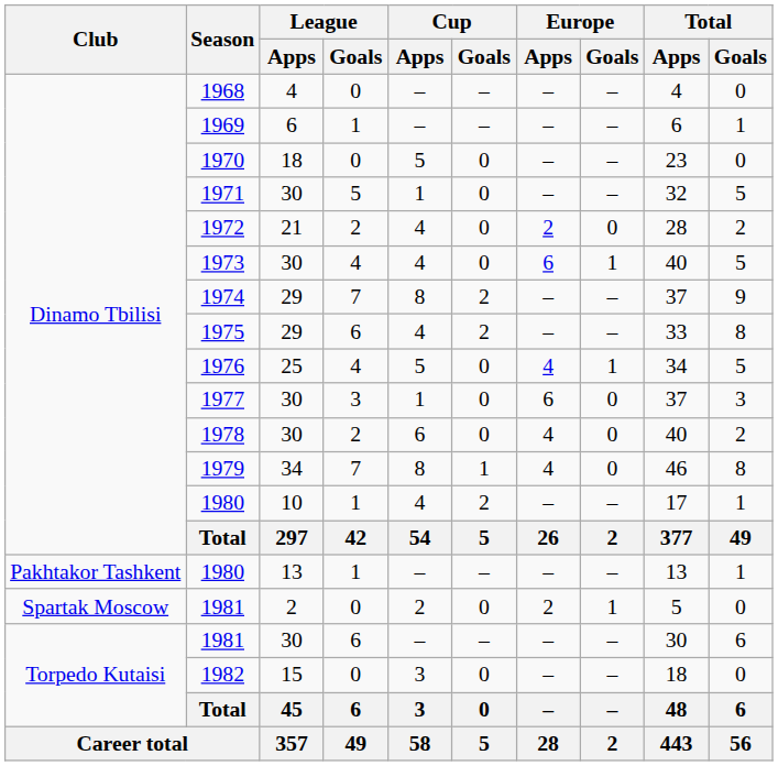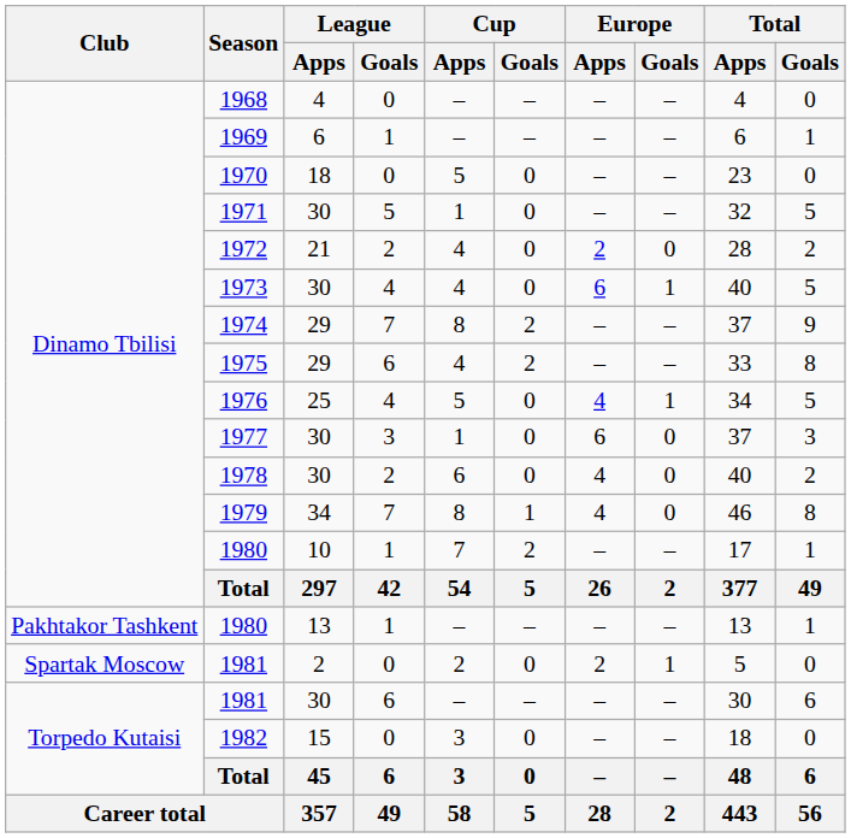1980 / 10 | Cup / Apps: 4 -> 7
